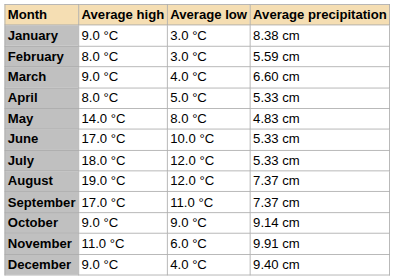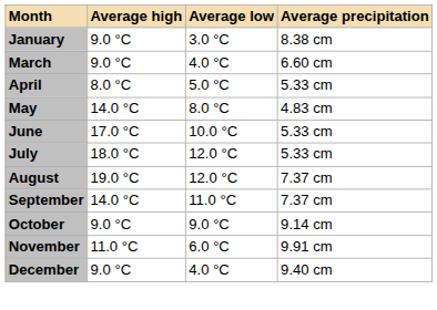- row: February | 8.0 °C | 3.0 °C | 5.59 cm
September | Average high: 17.0 °C -> 14.0 °C
